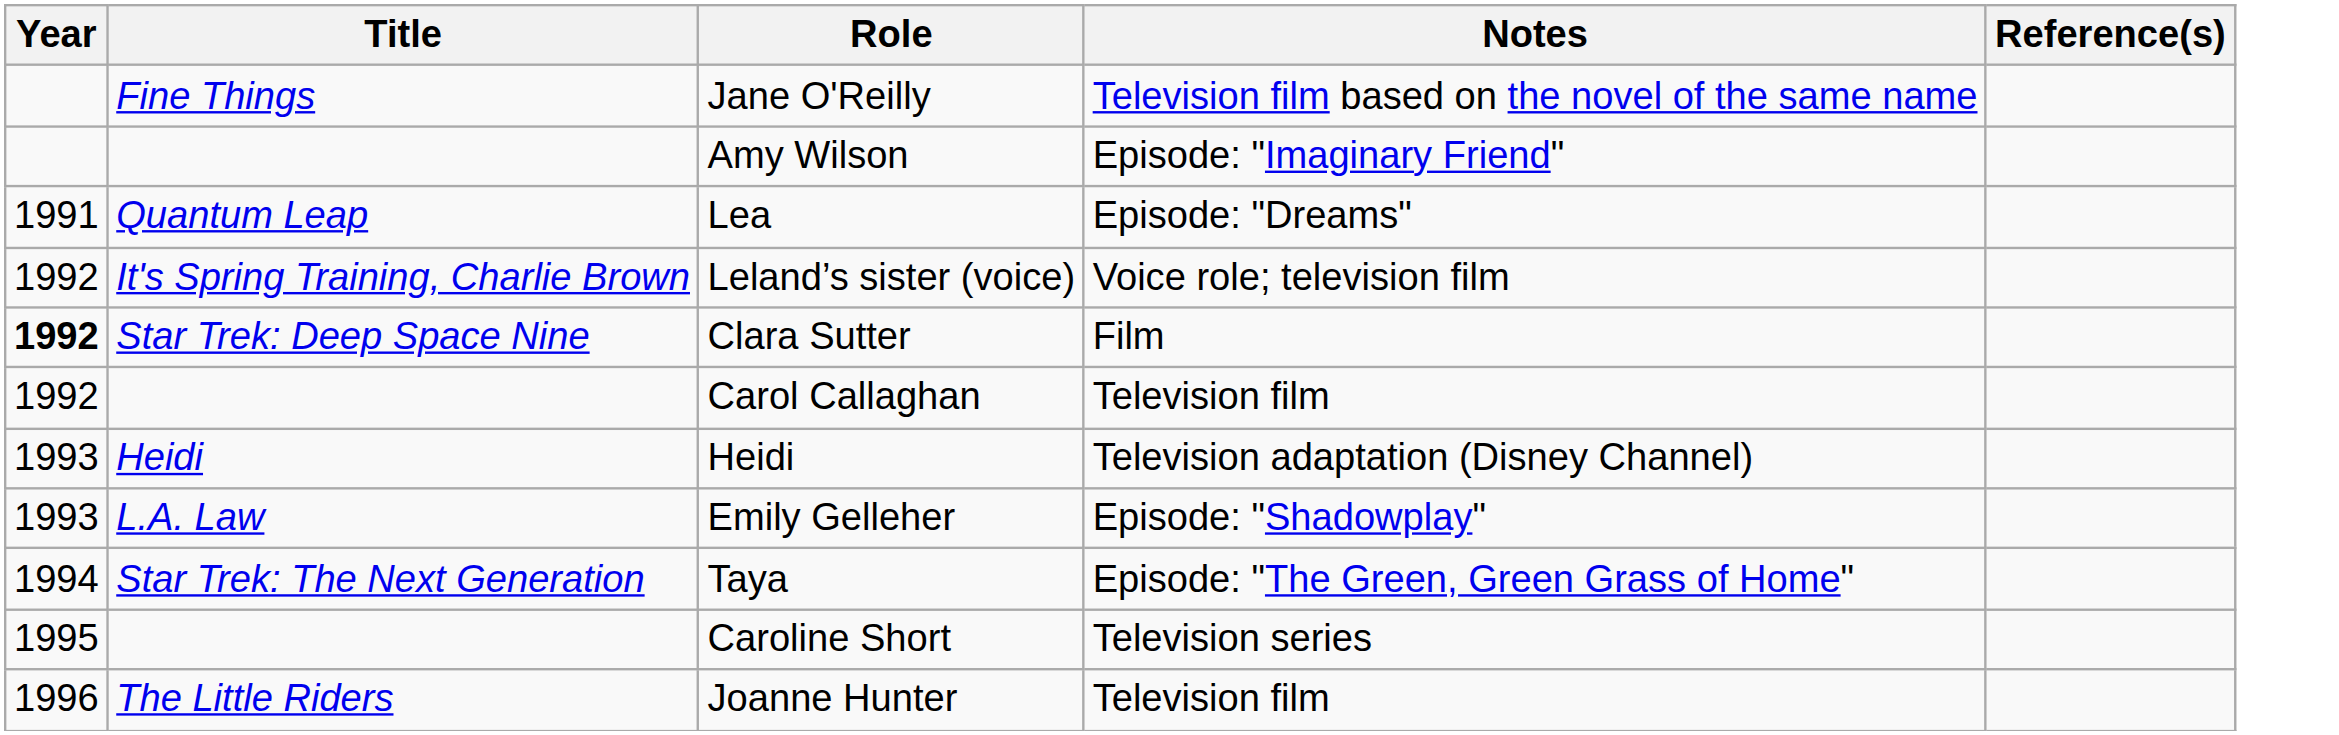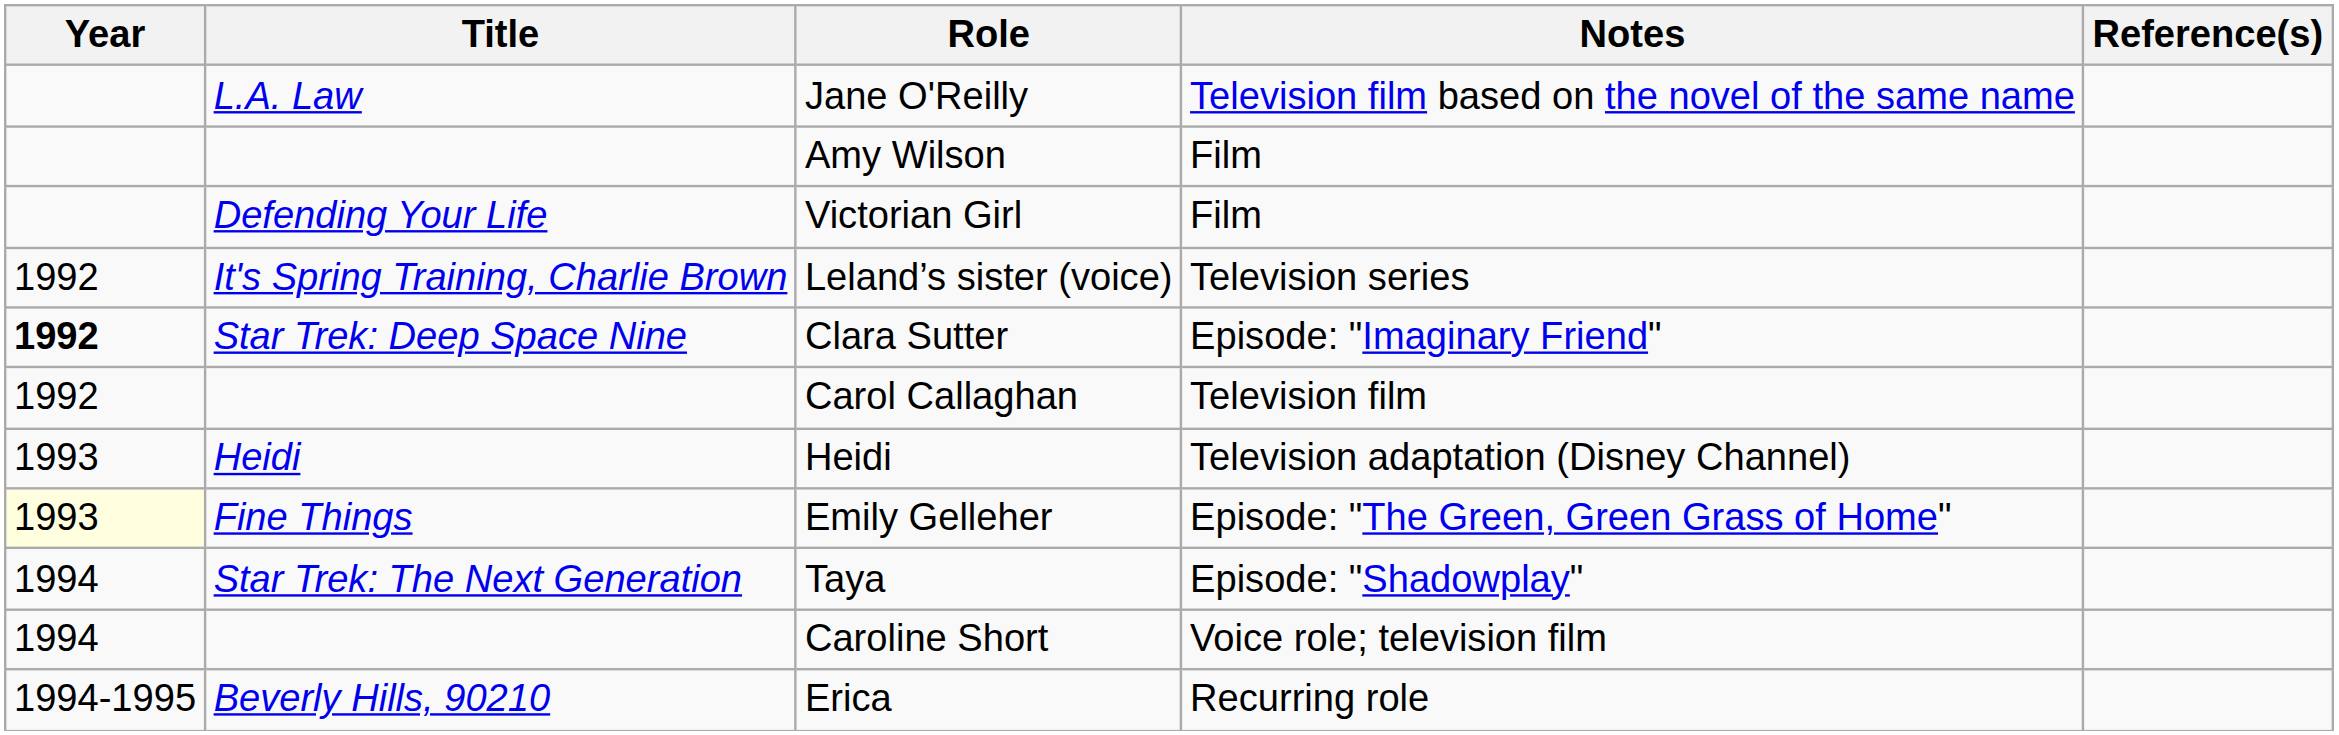Jane O'Reilly | Title: Fine Things -> L.A. Law
Amy Wilson | Notes: Episode: "Imaginary Friend" -> Film
+ row: Defending Your Life | Victorian Girl | Film
- row: 1991 | Quantum Leap | Lea | Episode: "Dreams"
Leland’s sister (voice) | Notes: Voice role; television film -> Television series
Clara Sutter | Notes: Film -> Episode: "Imaginary Friend"
Emily Gelleher | Year: no background -> lightyellow background
Emily Gelleher | Title: L.A. Law -> Fine Things
Emily Gelleher | Notes: Episode: "Shadowplay" -> Episode: "The Green, Green Grass of Home"
Taya | Notes: Episode: "The Green, Green Grass of Home" -> Episode: "Shadowplay"
Caroline Short | Year: 1995 -> 1994
Caroline Short | Notes: Television series -> Voice role; television film
+ row: 1994-1995 | Beverly Hills, 90210 | Erica | Recurring role
- row: 1996 | The Little Riders | Joanne Hunter | Television film
